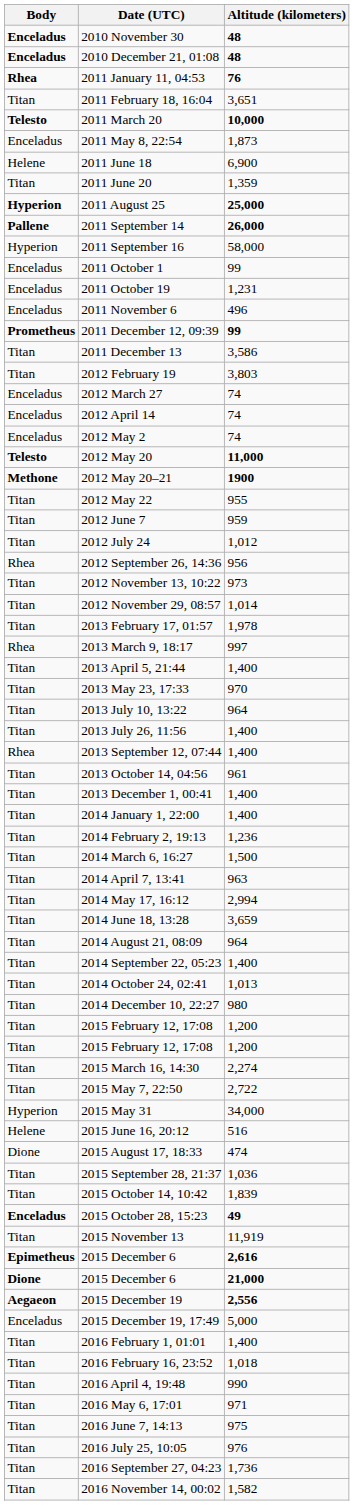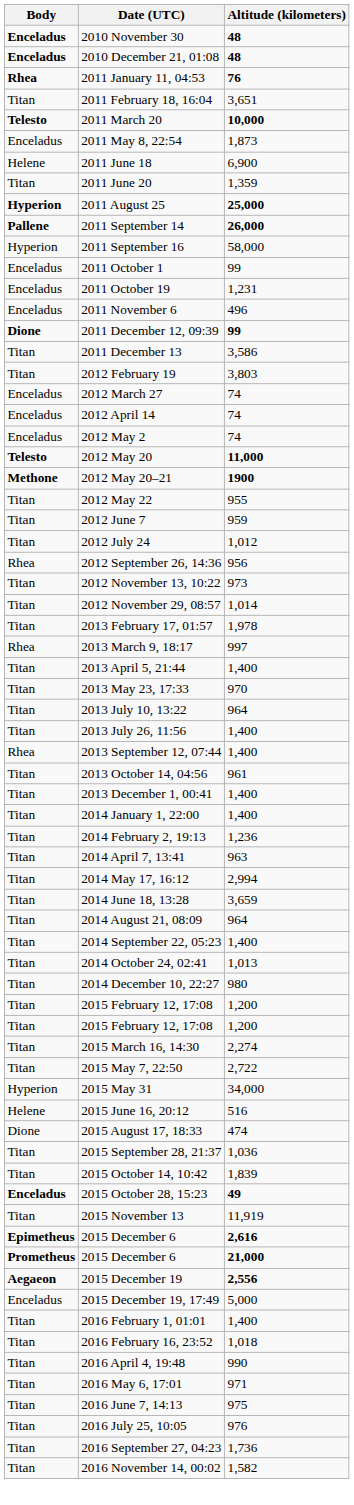2011 December 12, 09:39 | Body: Prometheus -> Dione
- row: Titan | 2014 March 6, 16:27 | 1,500
2015 December 6 / 21,000 | Body: Dione -> Prometheus
